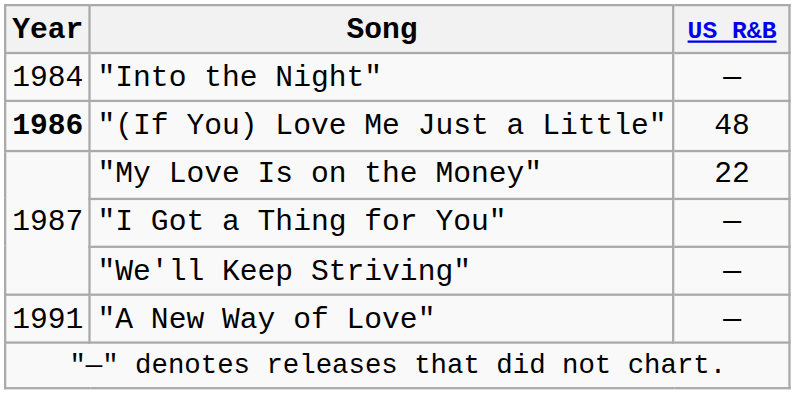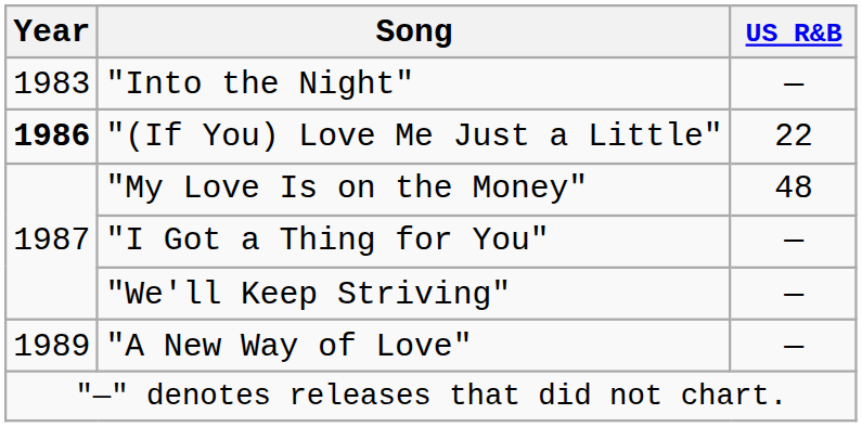"Into the Night" | Year: 1984 -> 1983
"(If You) Love Me Just a Little" | US R&B: 48 -> 22
"My Love Is on the Money" | US R&B: 22 -> 48
"A New Way of Love" | Year: 1991 -> 1989
